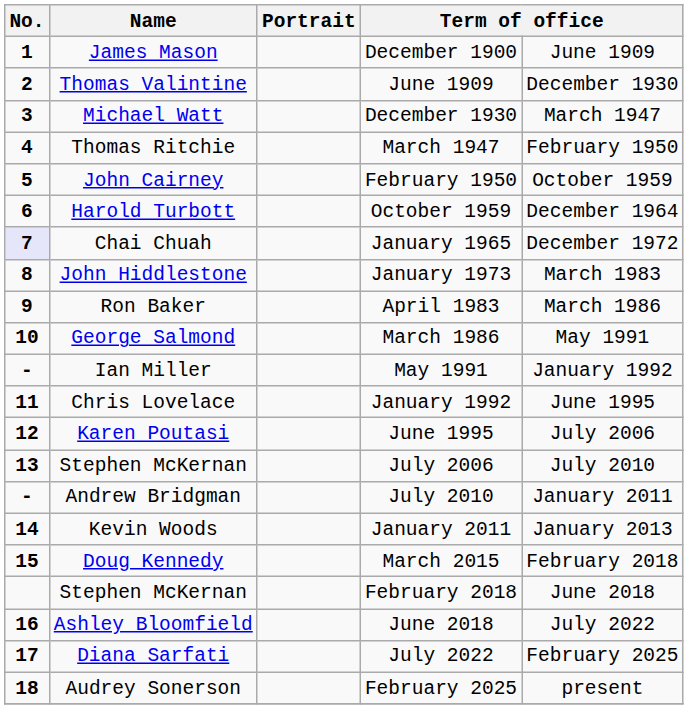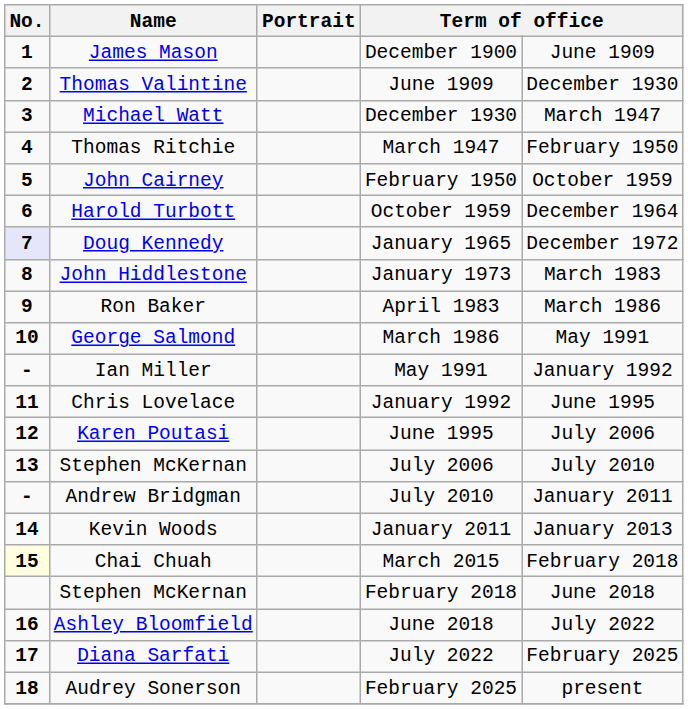January 1965 | Name: Chai Chuah -> Doug Kennedy
March 2015 | No.: no background -> lightyellow background
March 2015 | Name: Doug Kennedy -> Chai Chuah
